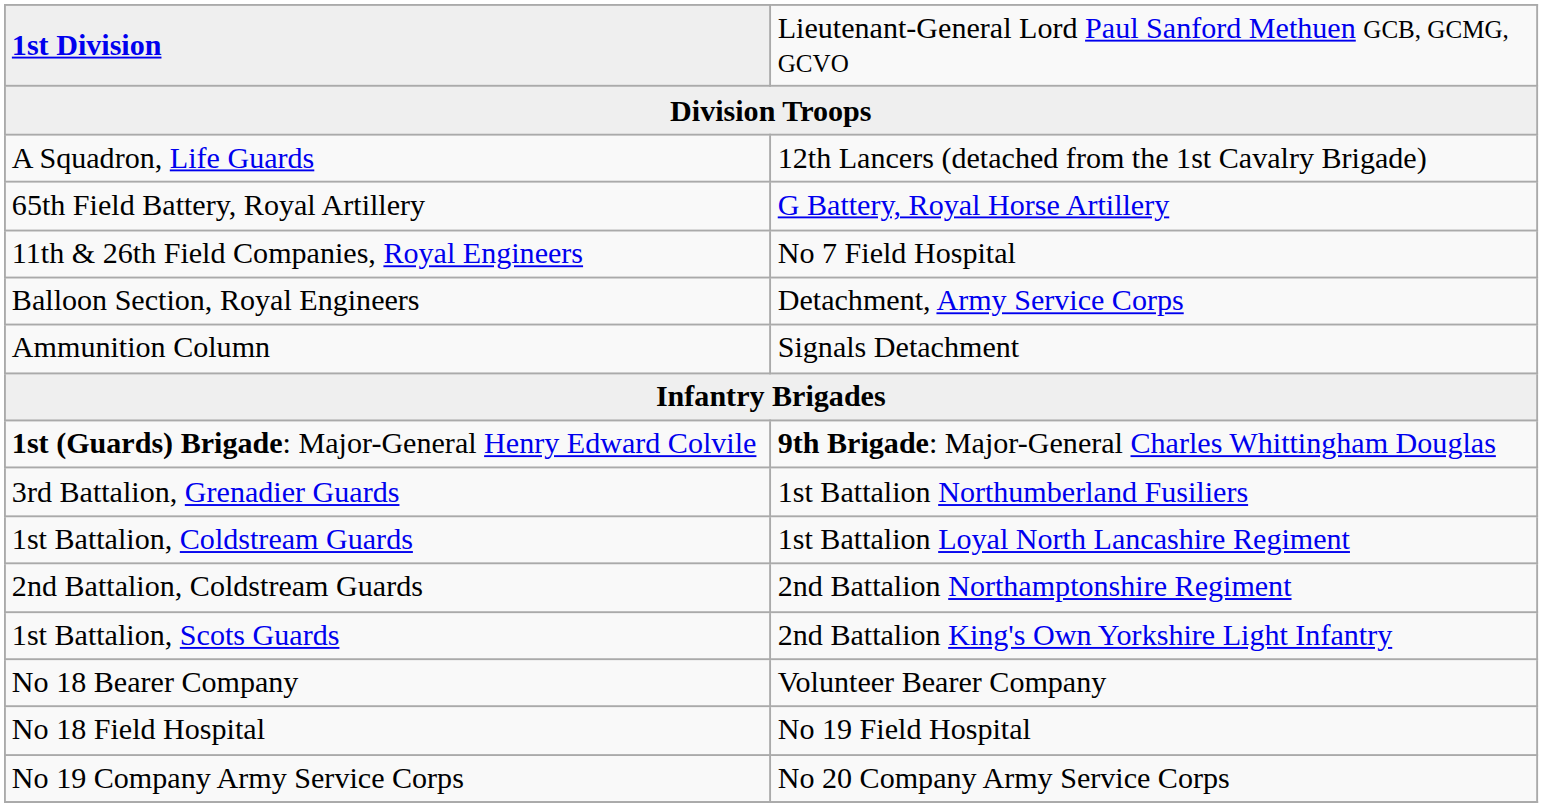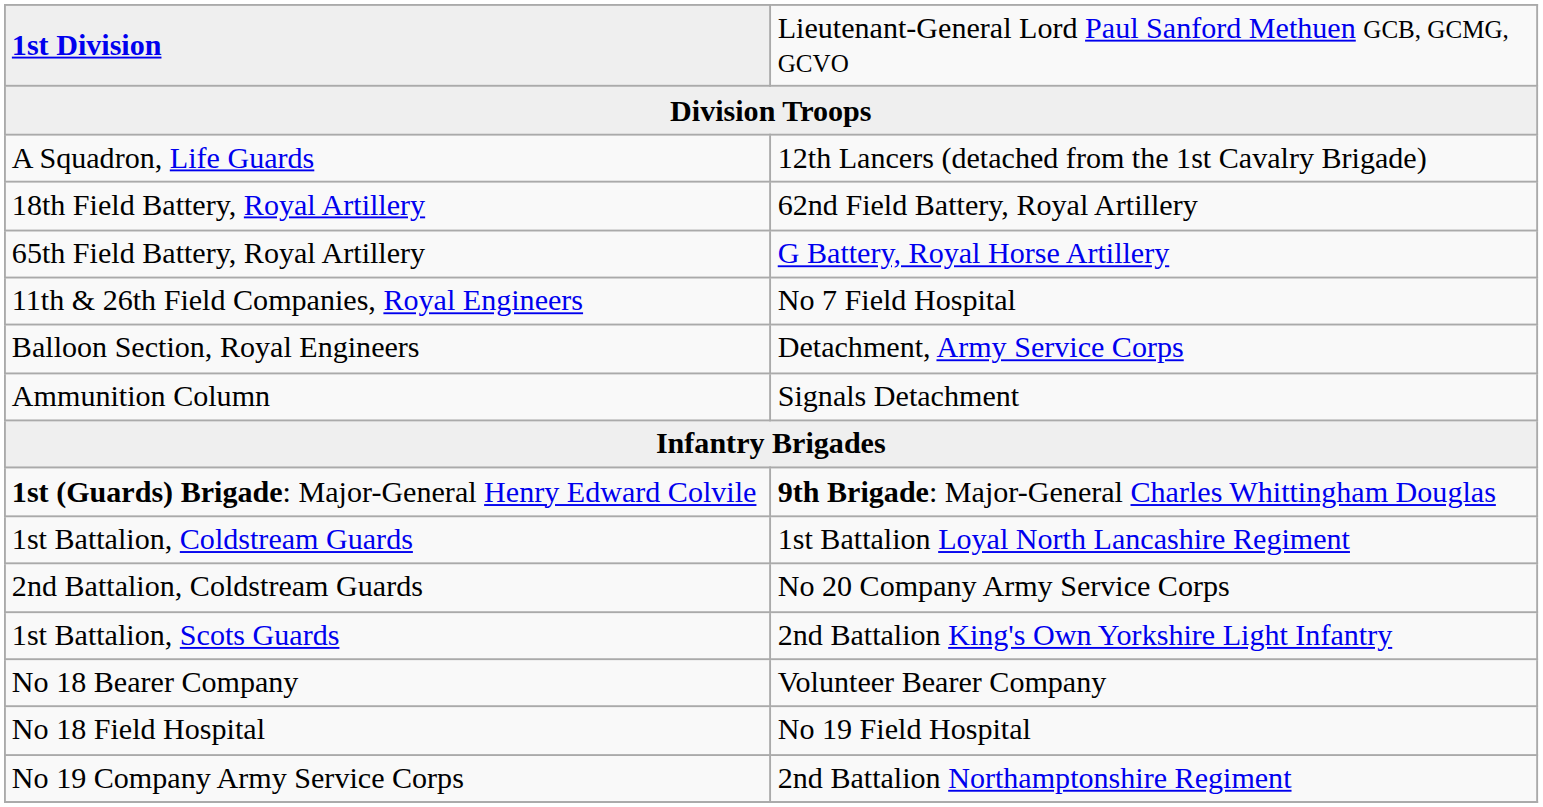+ row: 18th Field Battery, Royal Artillery | 62nd Field Battery, Royal Artillery
- row: 3rd Battalion, Grenadier Guards | 1st Battalion Northumberland Fusiliers
2nd Battalion, Coldstream Guards | column 2: 2nd Battalion Northamptonshire Regiment -> No 20 Company Army Service Corps
No 19 Company Army Service Corps | column 2: No 20 Company Army Service Corps -> 2nd Battalion Northamptonshire Regiment
